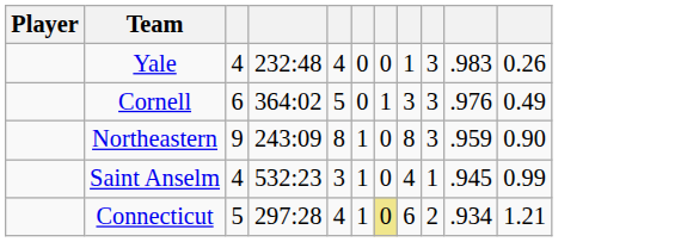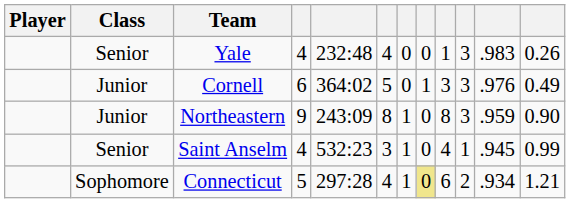+ column: Class | Senior | Junior | Junior | Senior | Sophomore
